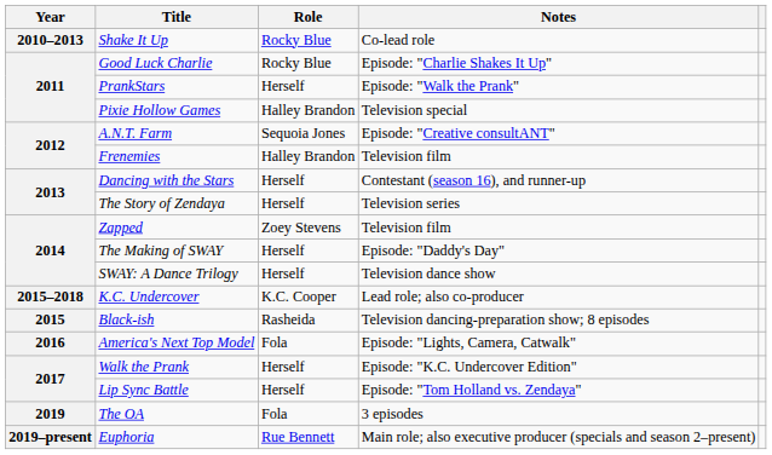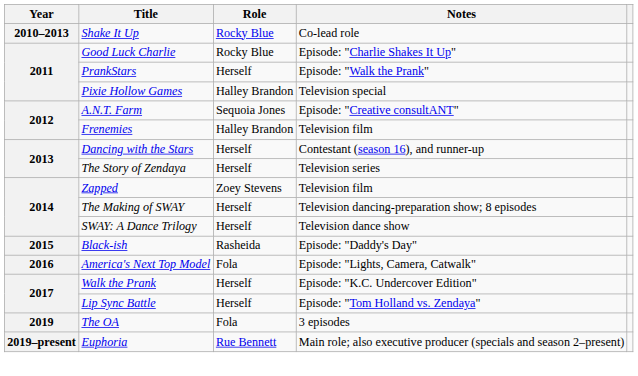The Making of SWAY | Notes: Episode: "Daddy's Day" -> Television dancing-preparation show; 8 episodes
- row: 2015–2018 | K.C. Undercover | K.C. Cooper | Lead role; also co-producer
Black-ish | Notes: Television dancing-preparation show; 8 episodes -> Episode: "Daddy's Day"
